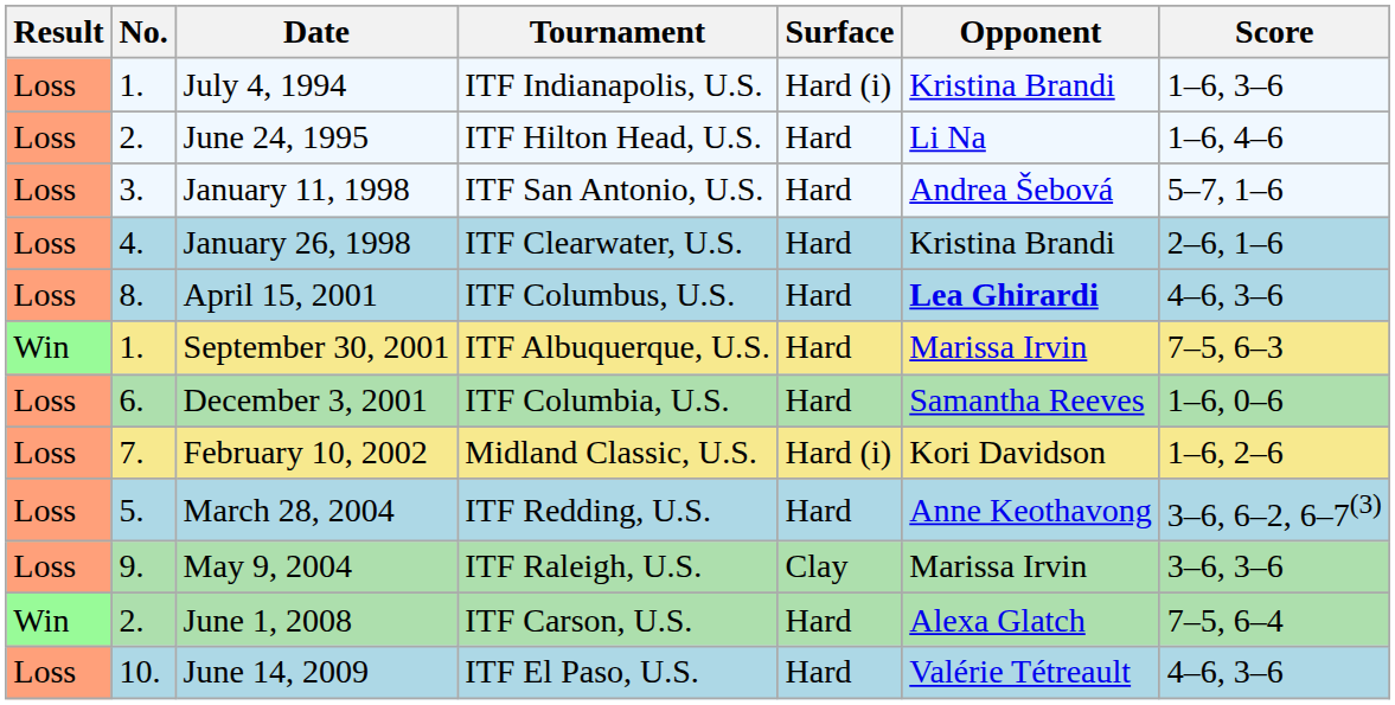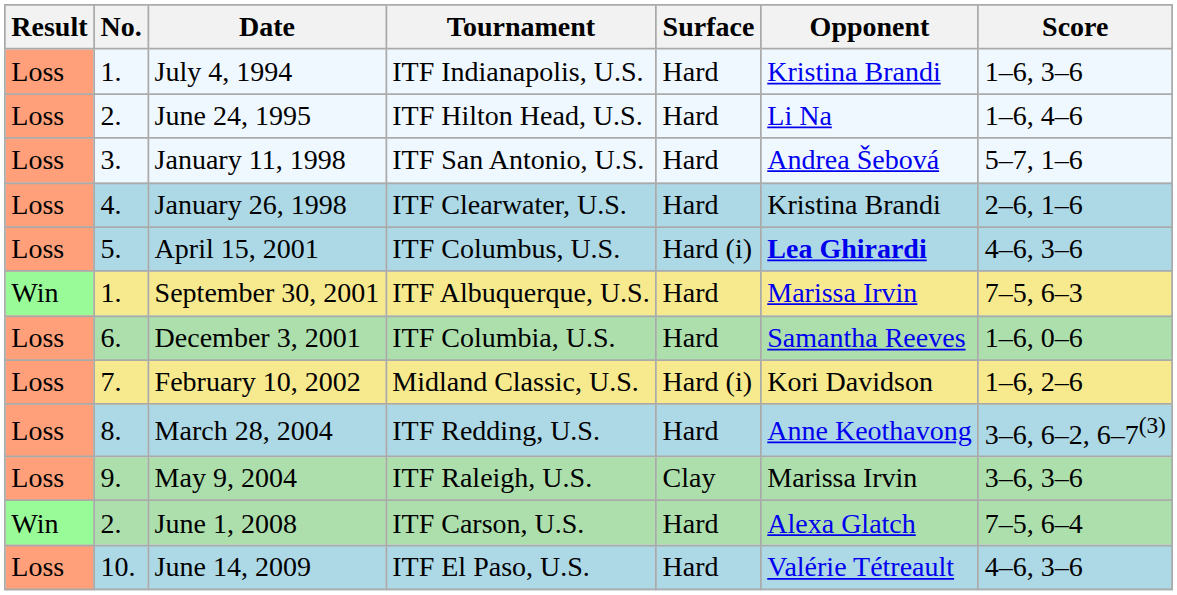July 4, 1994 | Surface: Hard (i) -> Hard
April 15, 2001 | No.: 8. -> 5.
April 15, 2001 | Surface: Hard -> Hard (i)
March 28, 2004 | No.: 5. -> 8.
